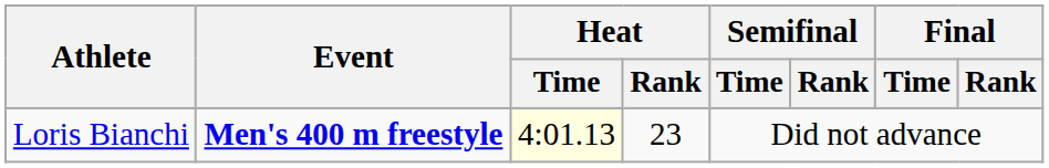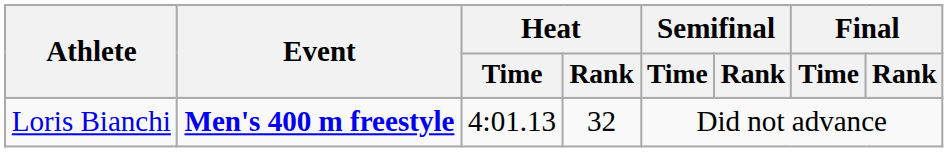Loris Bianchi | Heat / Time: lightyellow background -> no background
Loris Bianchi | Heat / Rank: 23 -> 32
